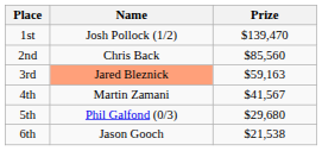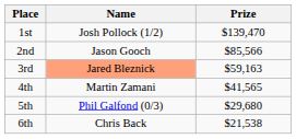2nd | Name: Chris Back -> Jason Gooch
2nd | Prize: $85,560 -> $85,566
4th | Prize: $41,567 -> $41,565
6th | Name: Jason Gooch -> Chris Back
